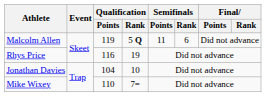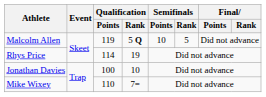Malcolm Allen | Semifinals / Points: 11 -> 10
Malcolm Allen | Semifinals / Rank: 6 -> 5
Rhys Price | Qualification / Points: 116 -> 114
Jonathan Davies | Qualification / Points: 104 -> 100
